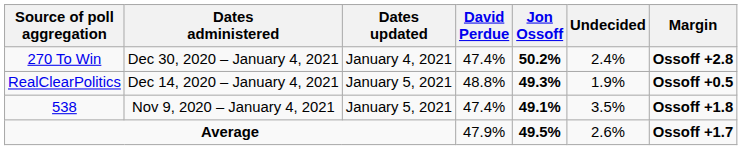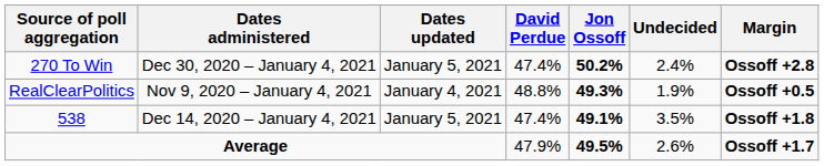270 To Win | Dates updated: January 4, 2021 -> January 5, 2021
RealClearPolitics | Dates administered: Dec 14, 2020 – January 4, 2021 -> Nov 9, 2020 – January 4, 2021
RealClearPolitics | Dates updated: January 5, 2021 -> January 4, 2021
538 | Dates administered: Nov 9, 2020 – January 4, 2021 -> Dec 14, 2020 – January 4, 2021
